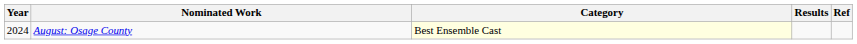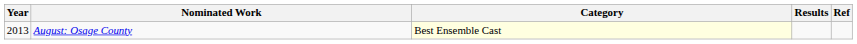August: Osage County | Year: 2024 -> 2013
